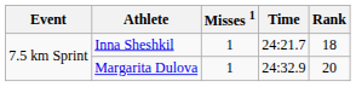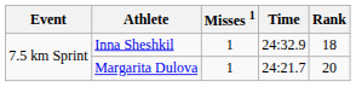Inna Sheshkil | Time: 24:21.7 -> 24:32.9
Margarita Dulova | Time: 24:32.9 -> 24:21.7
